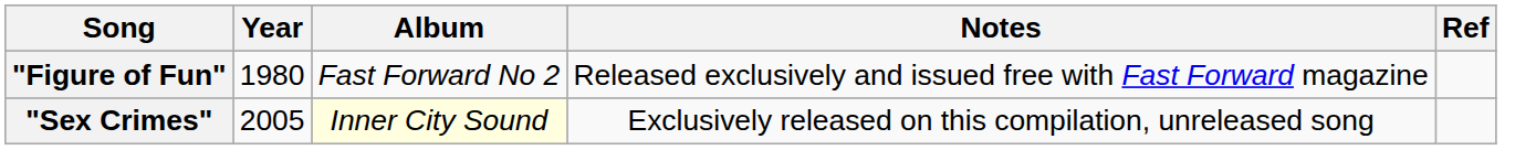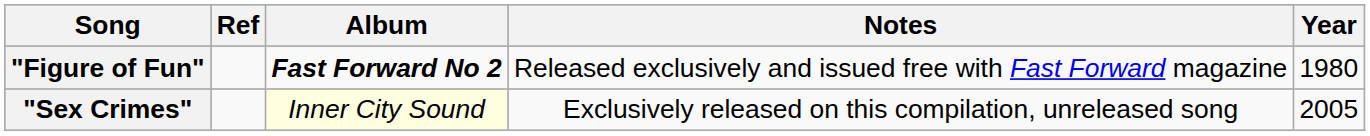columns swapped: Year <-> Ref
"Figure of Fun" | Album: normal -> bold
